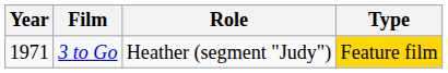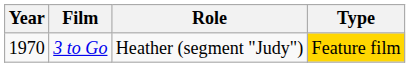3 to Go | Year: 1971 -> 1970
